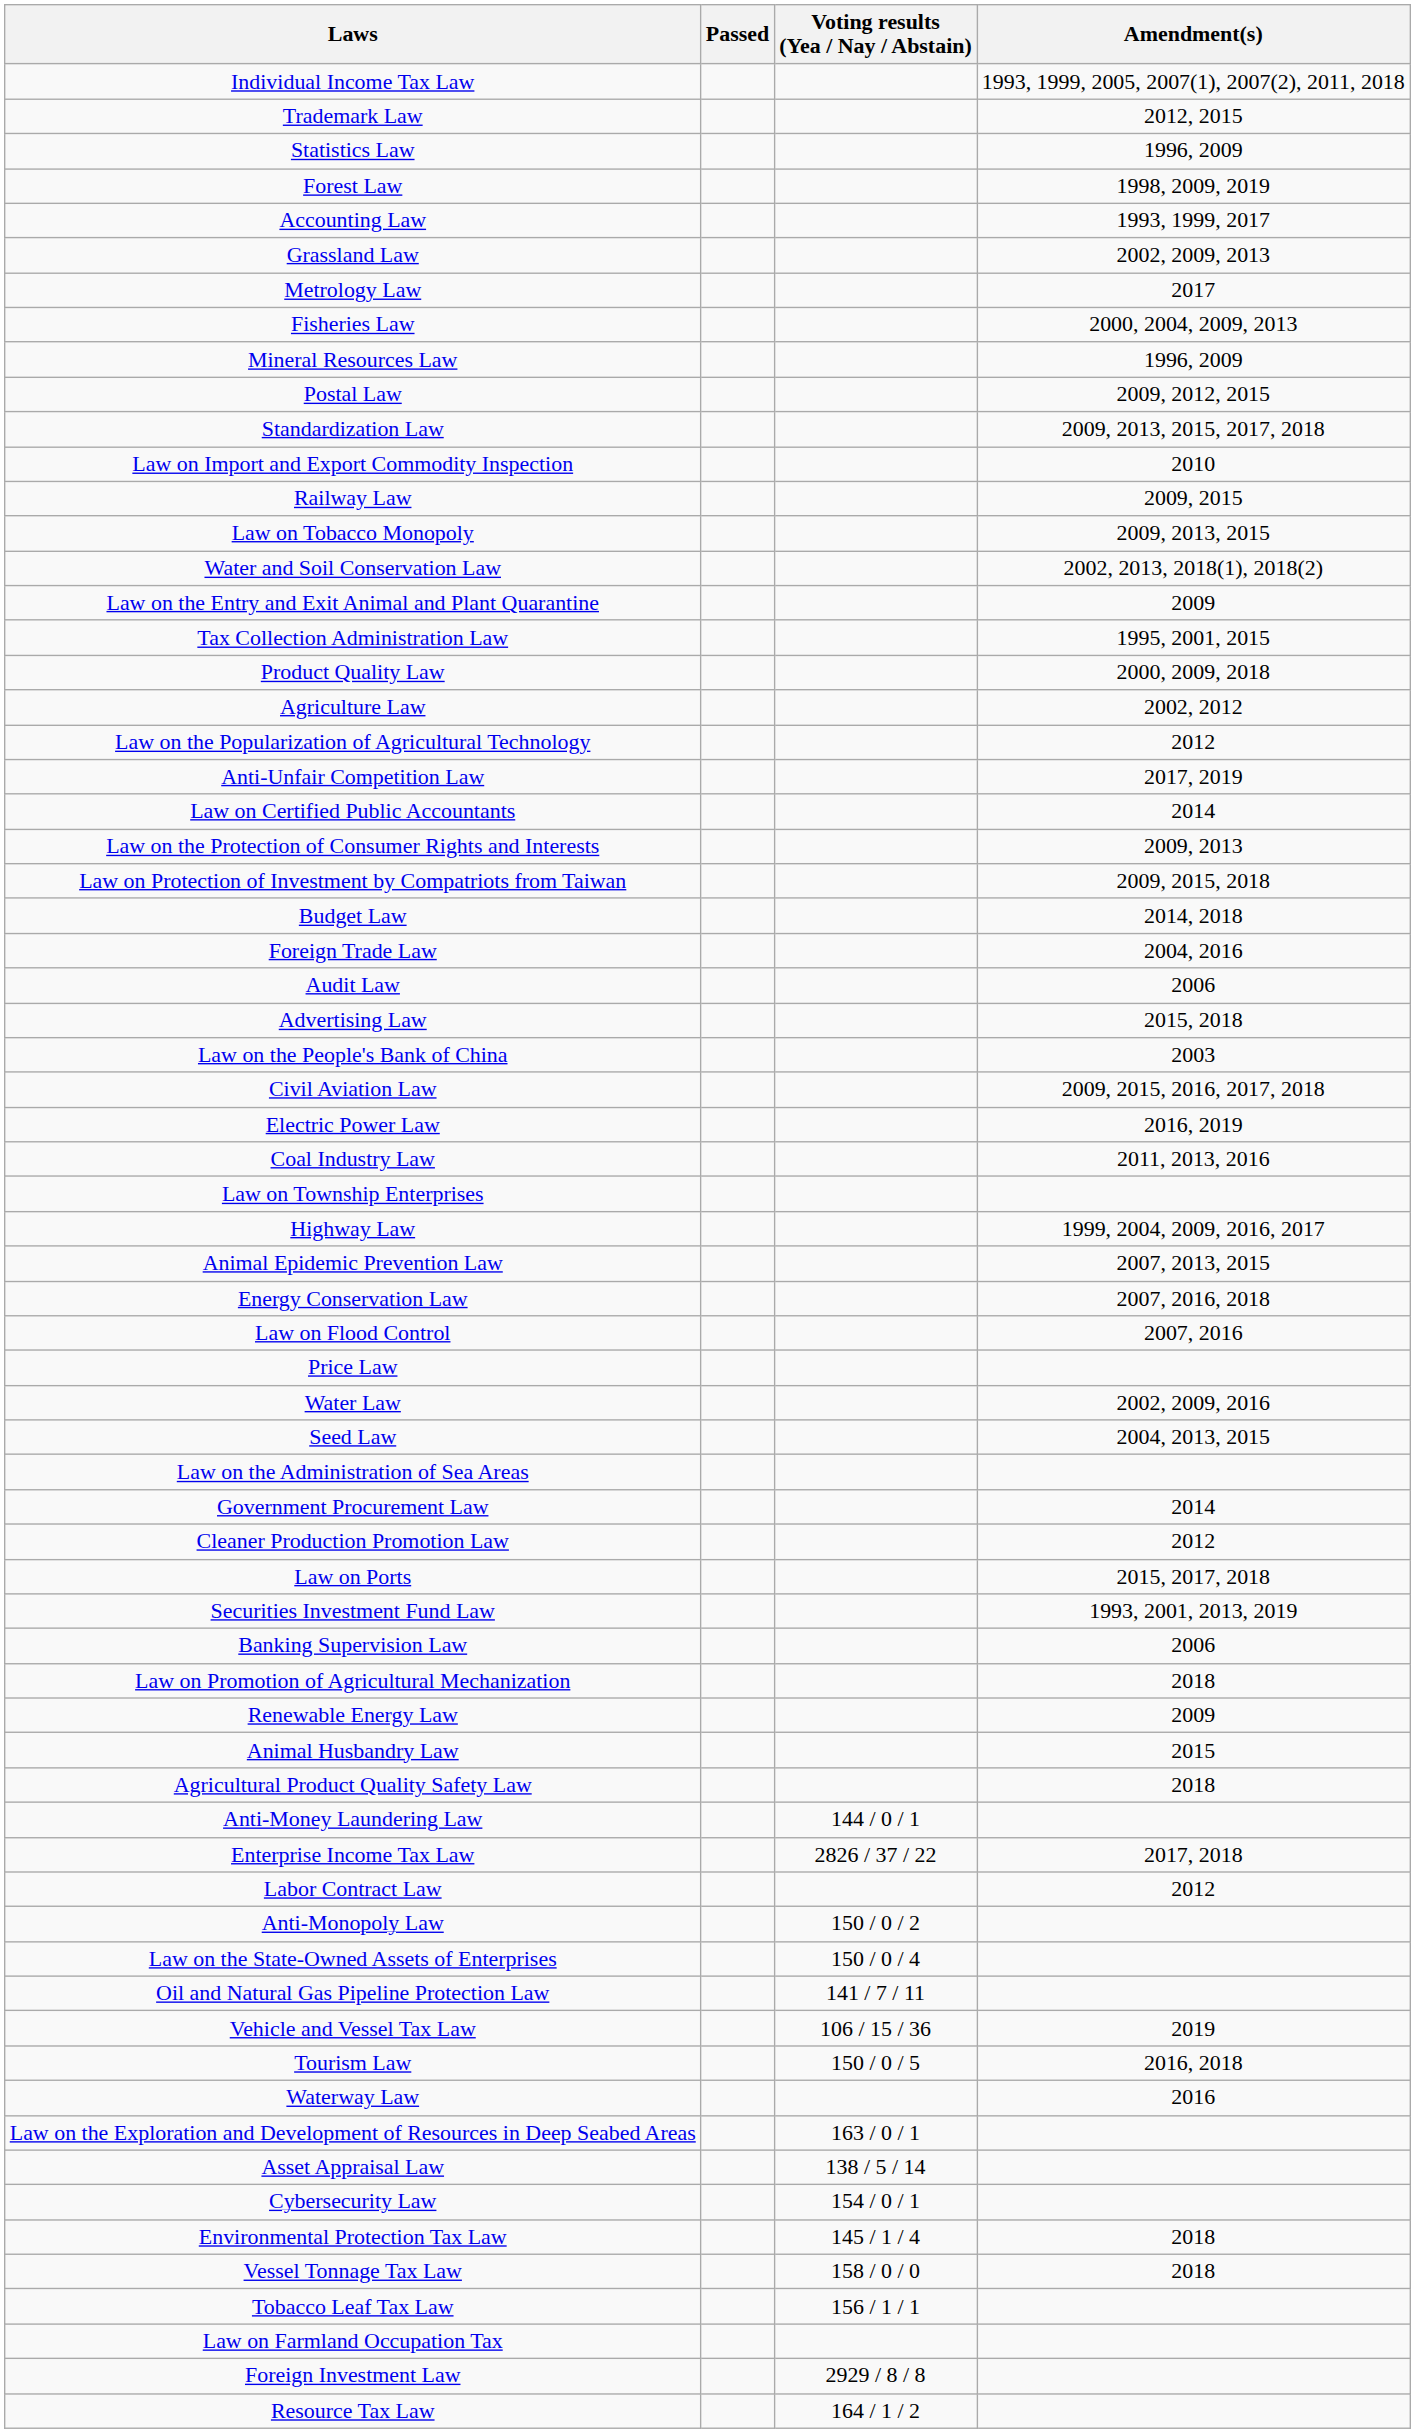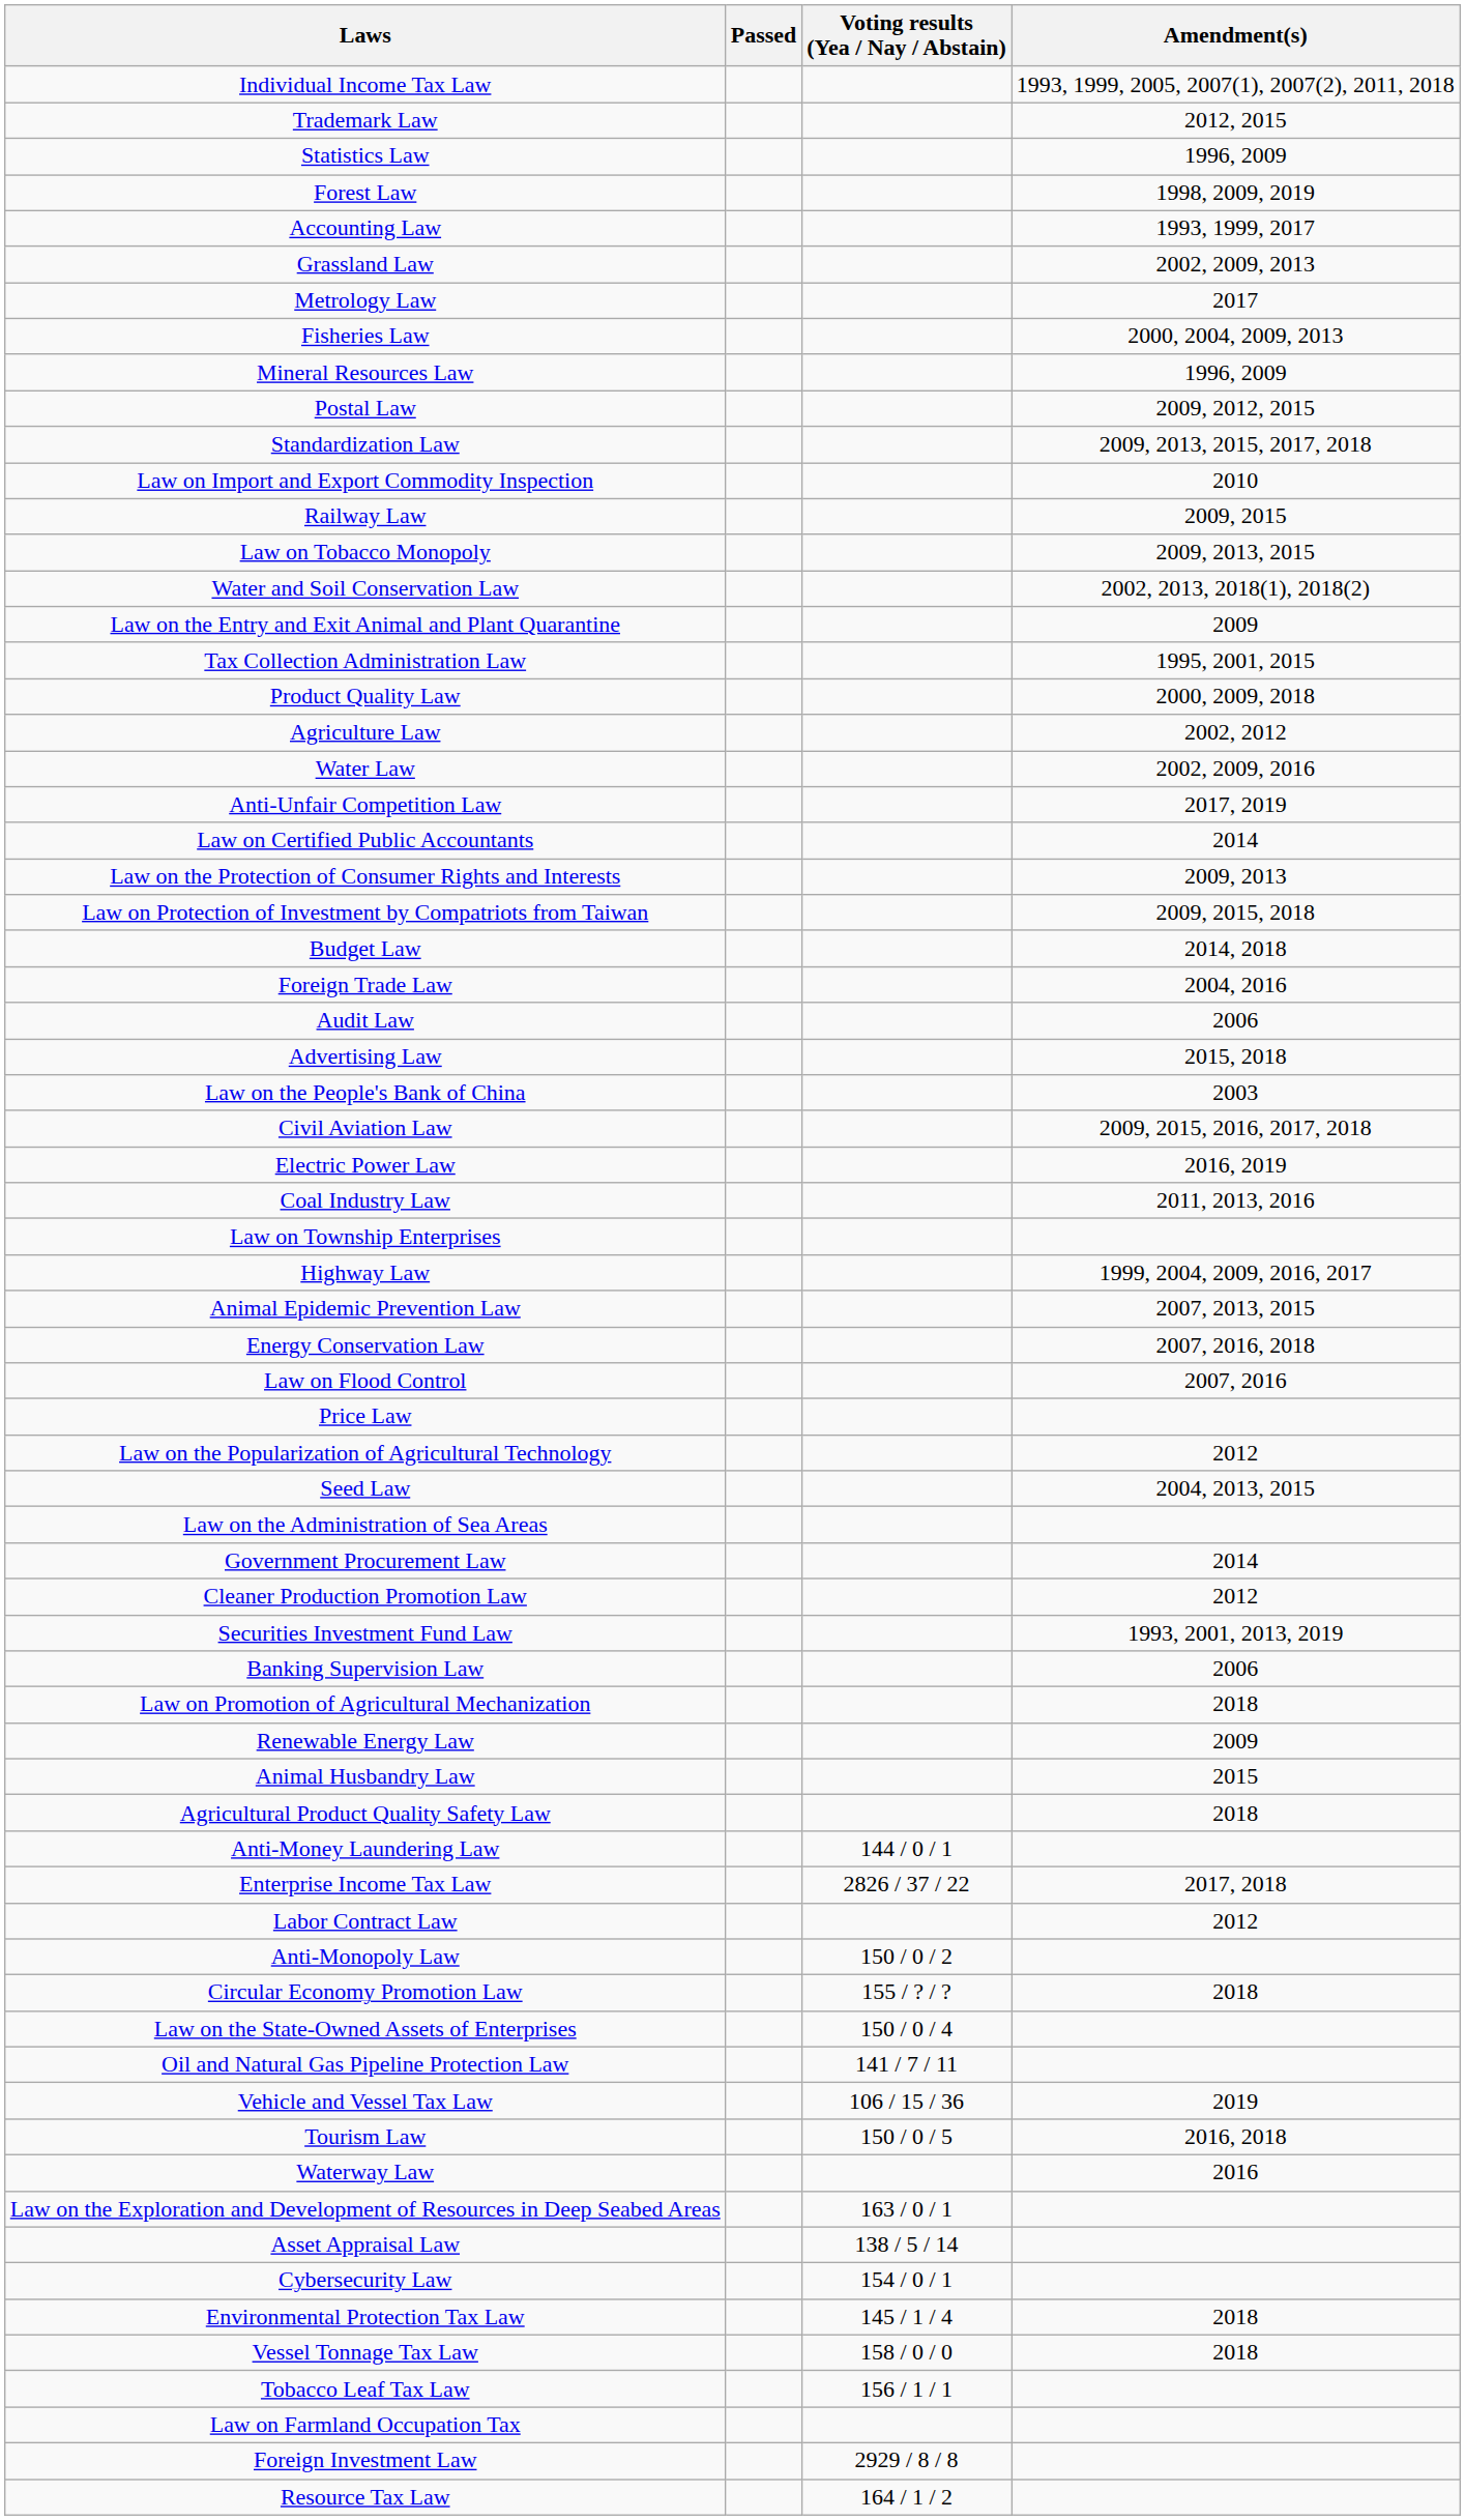rows swapped: Law on the Popularization of Agricultural Technology <-> Water Law
- row: Law on Ports | 2015, 2017, 2018
+ row: Circular Economy Promotion Law | 155 / ? / ? | 2018
